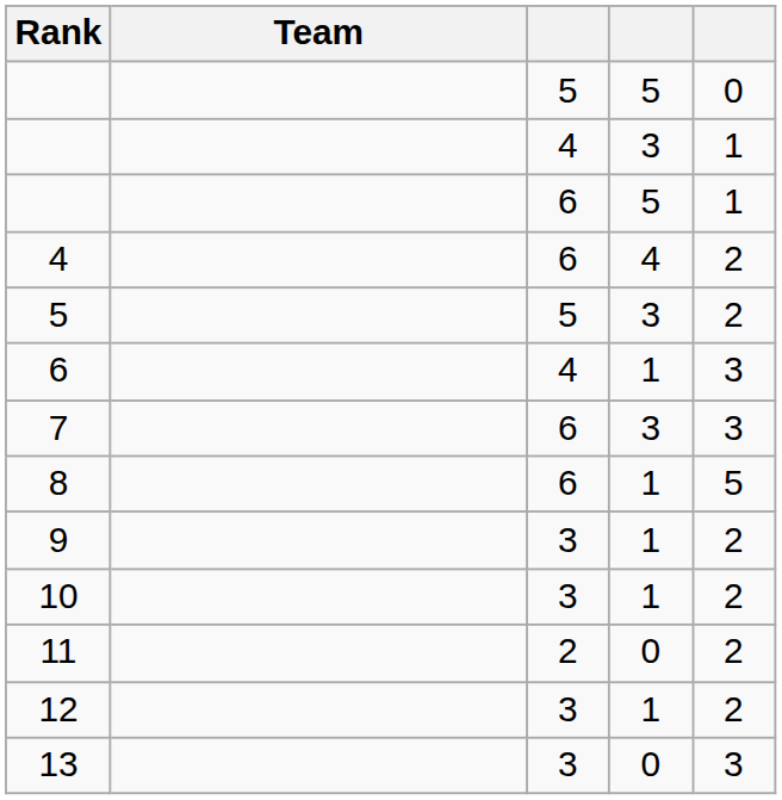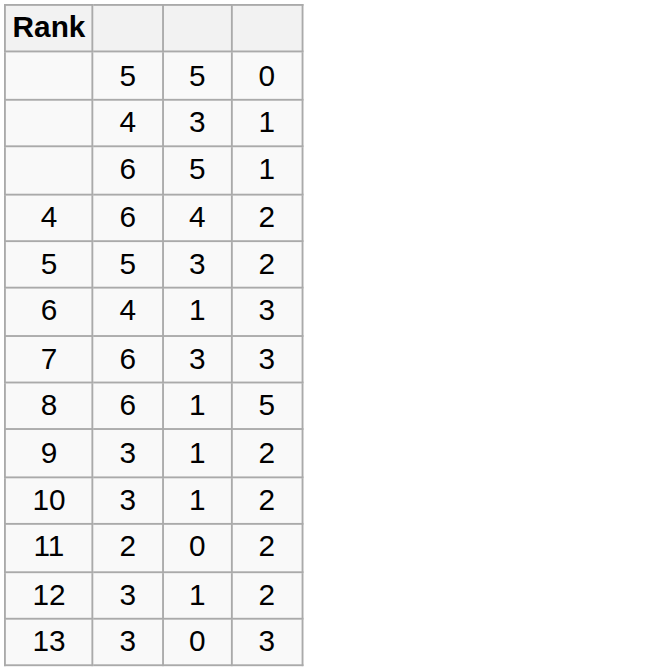- column: Team
